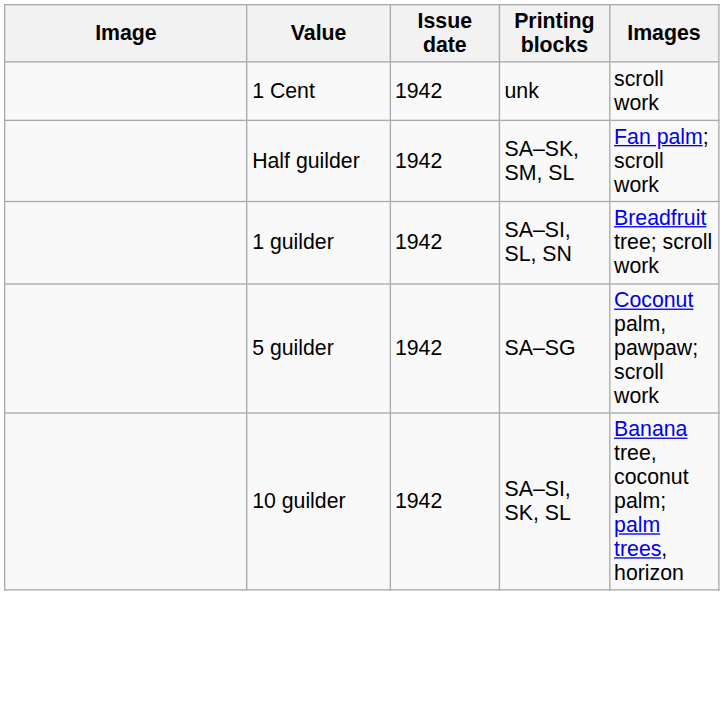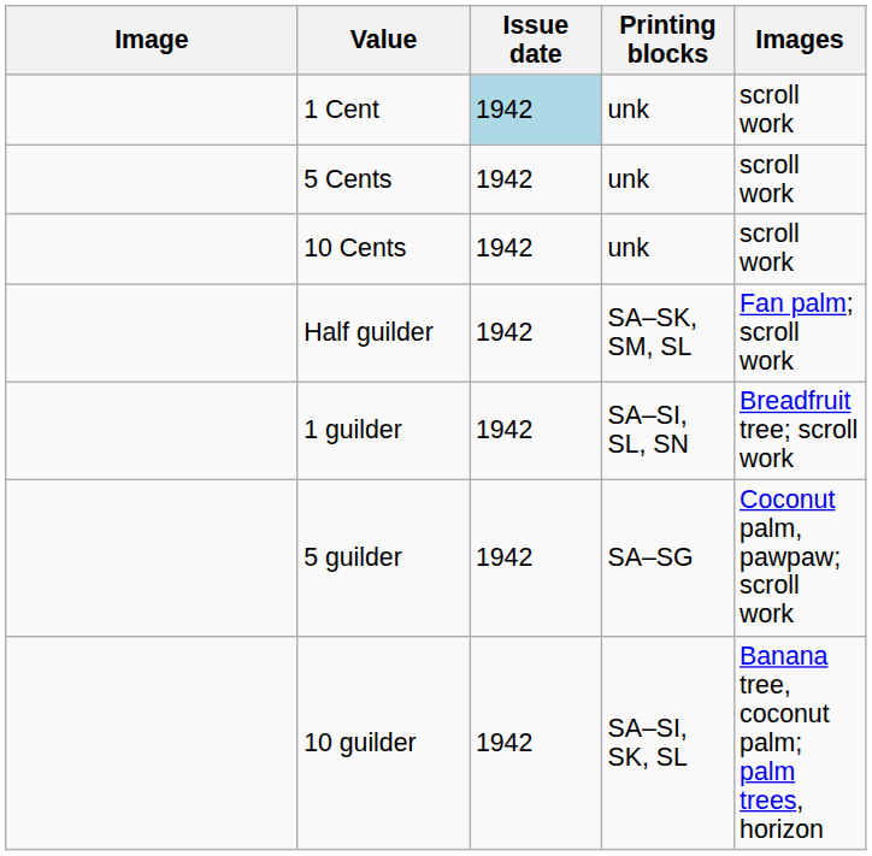1 Cent | Issue date: no background -> lightblue background
+ row: 5 Cents | 1942 | unk | scroll work
+ row: 10 Cents | 1942 | unk | scroll work
